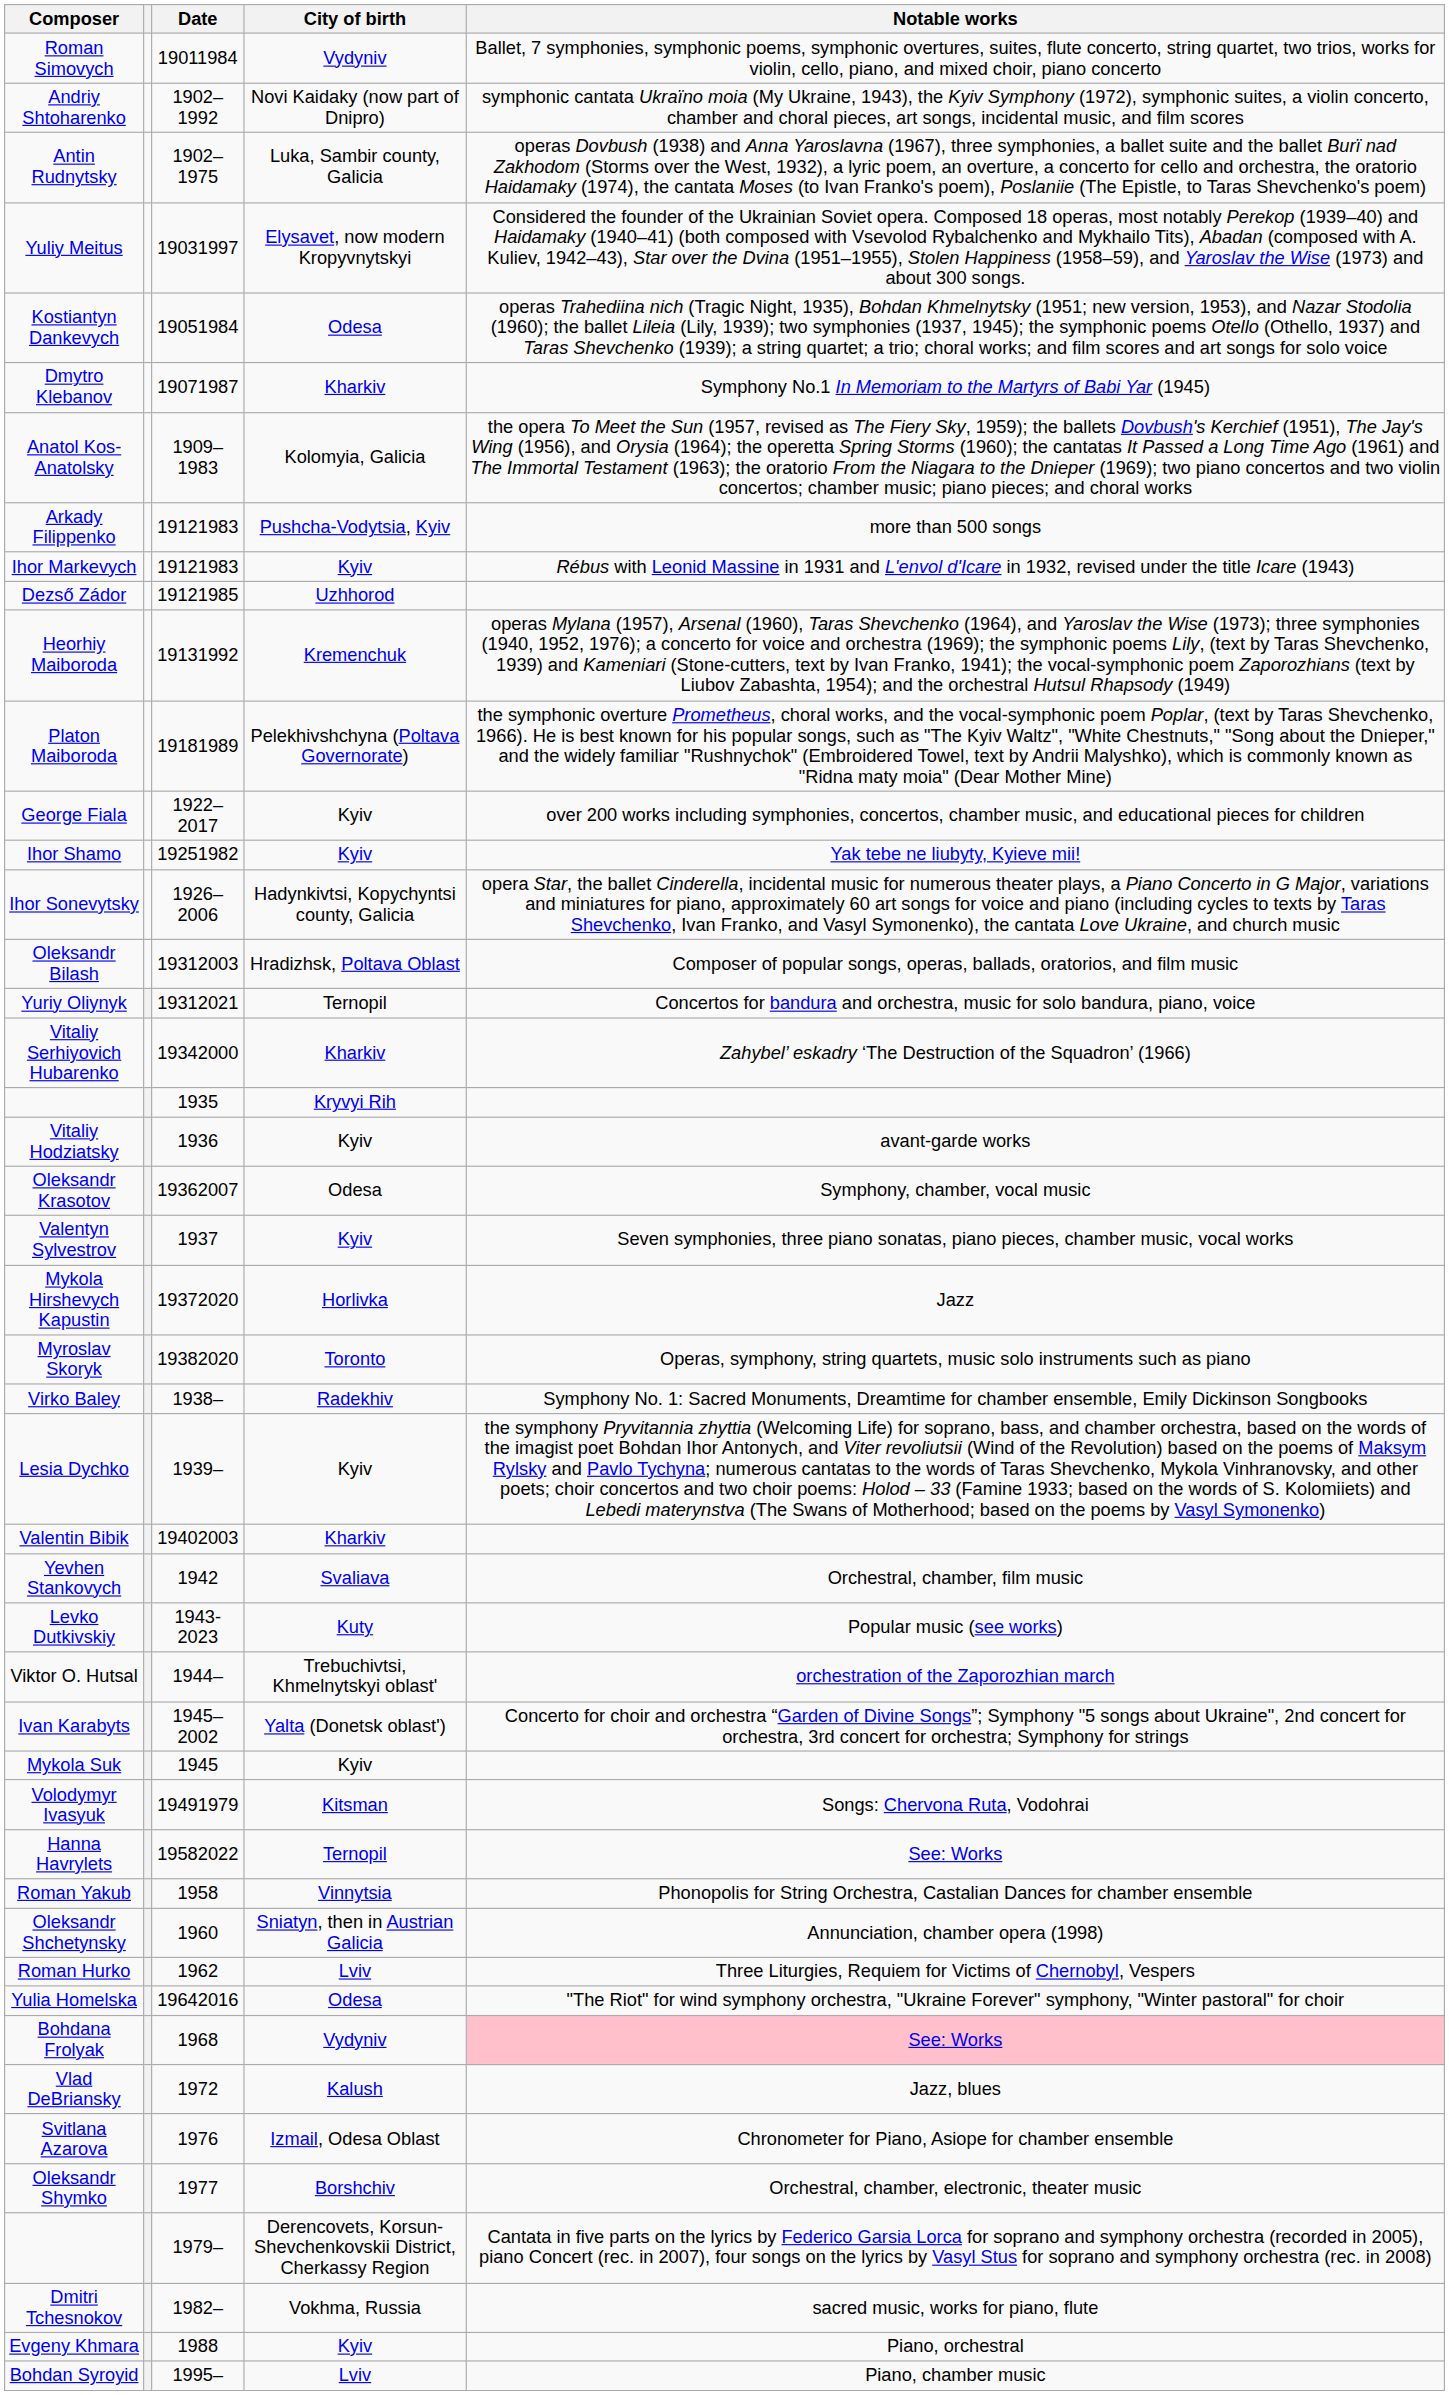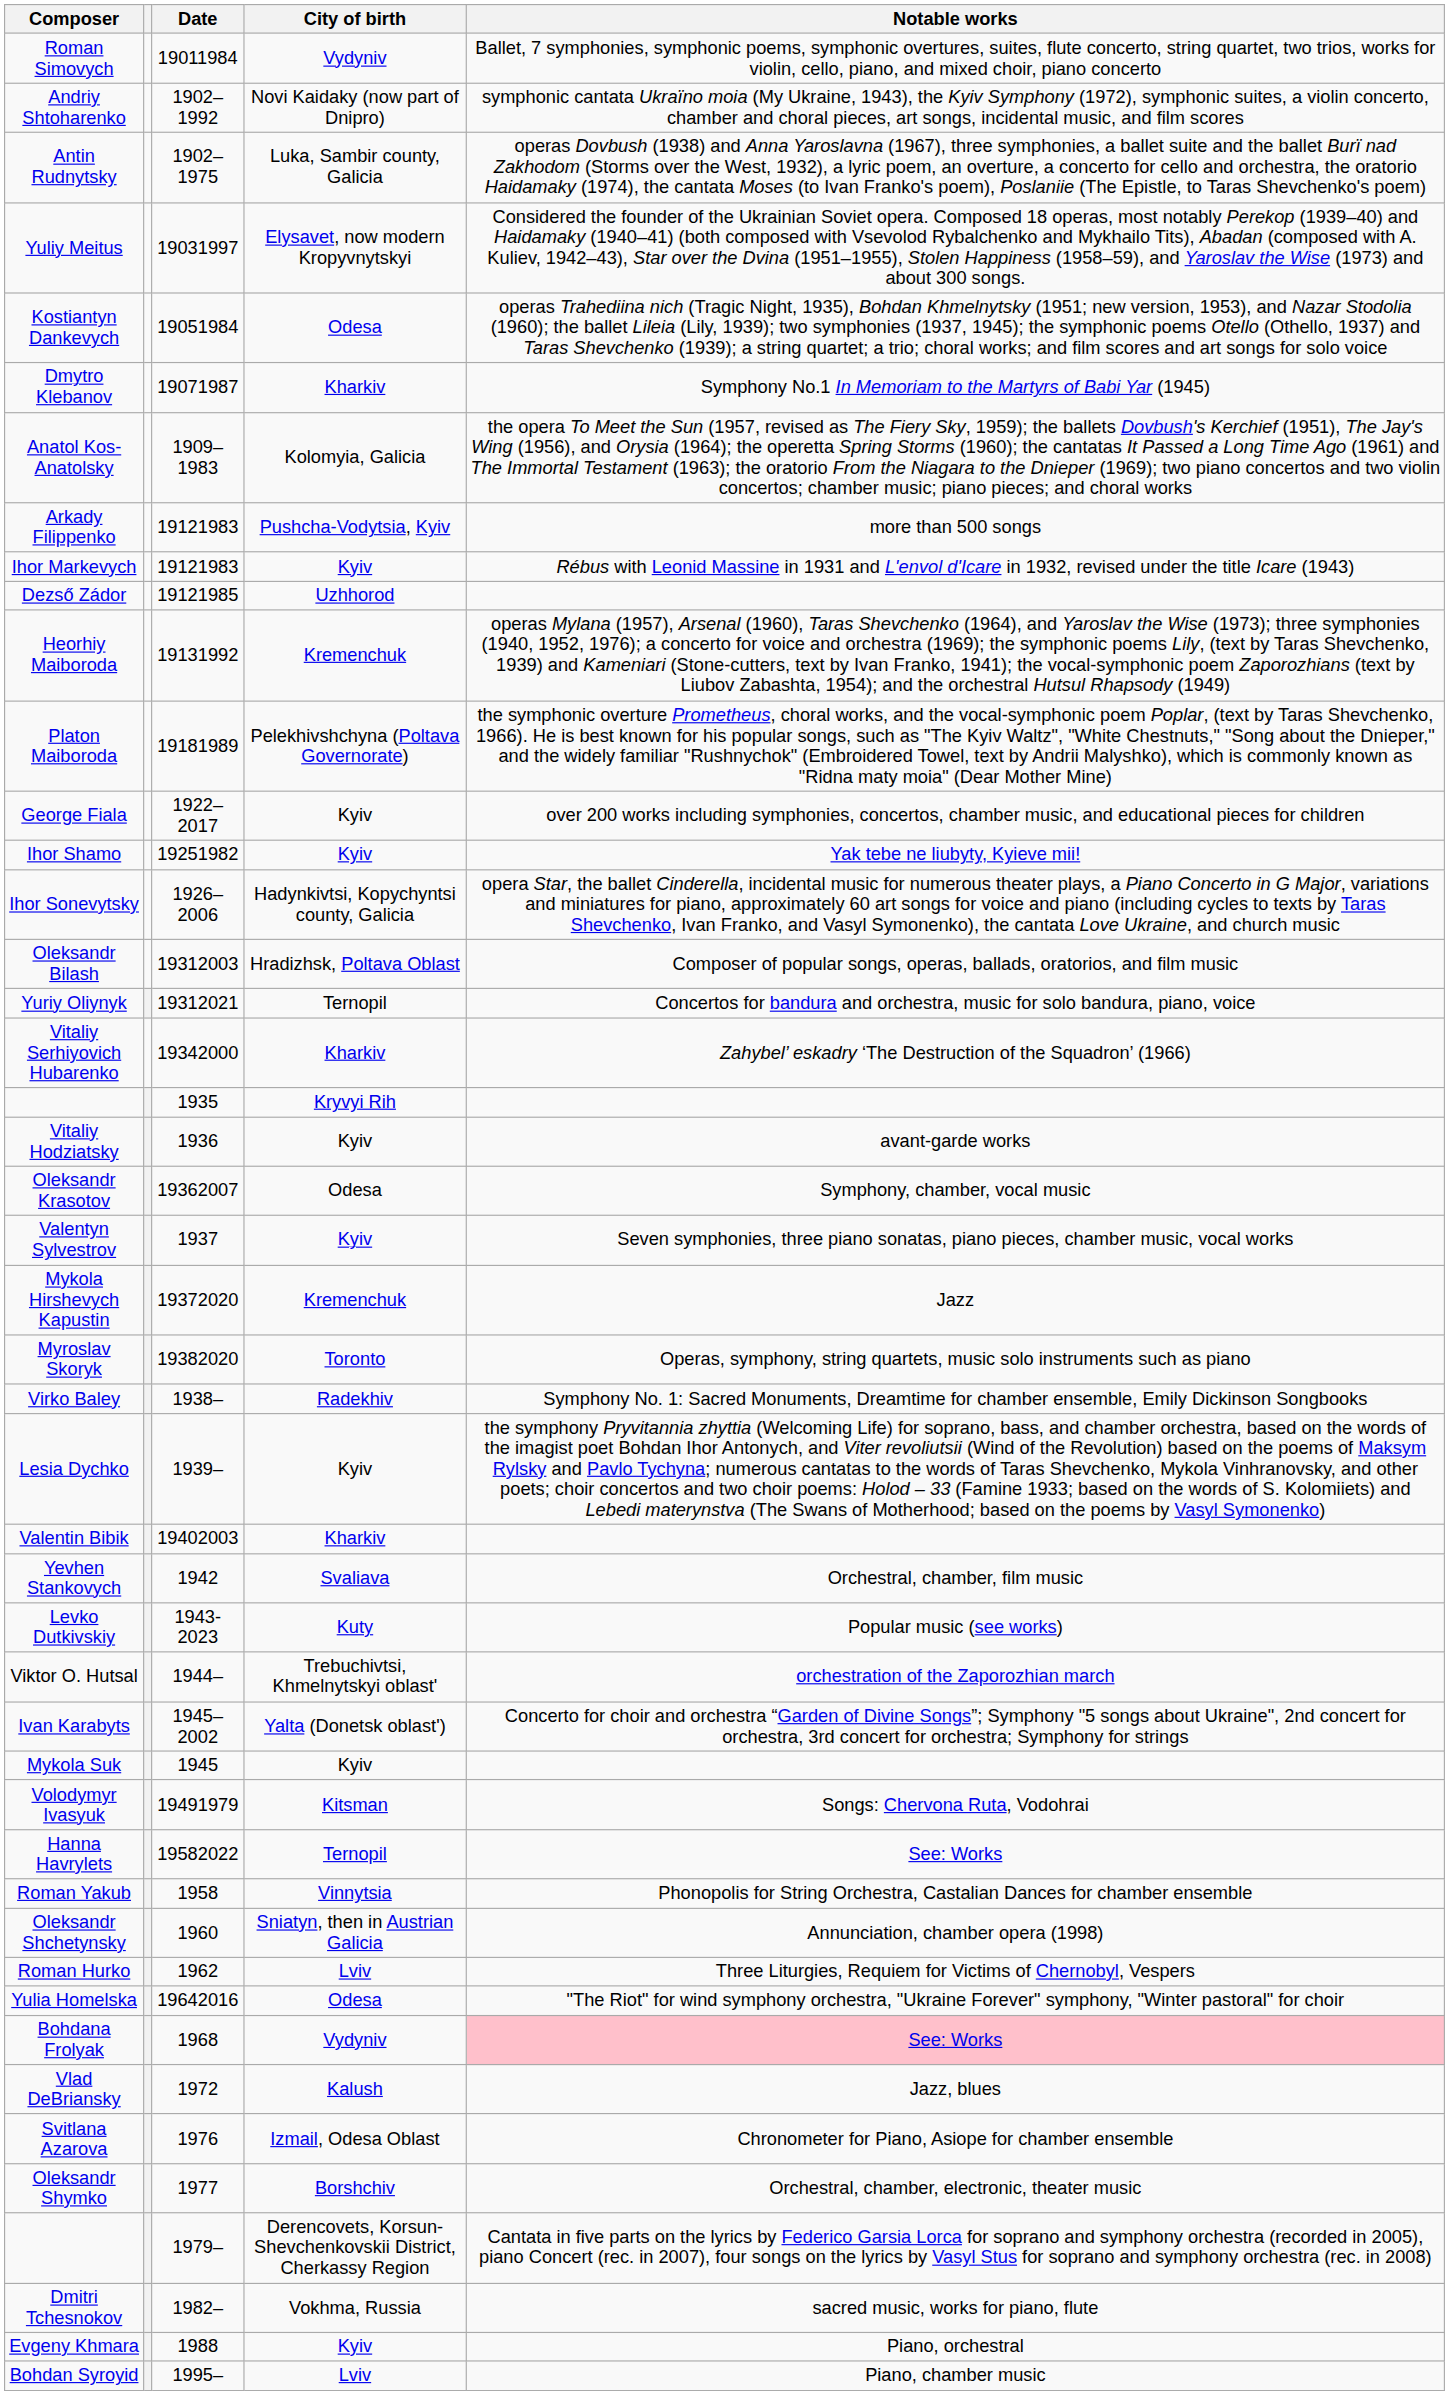Mykola Hirshevych Kapustin | City of birth: Horlivka -> Kremenchuk
